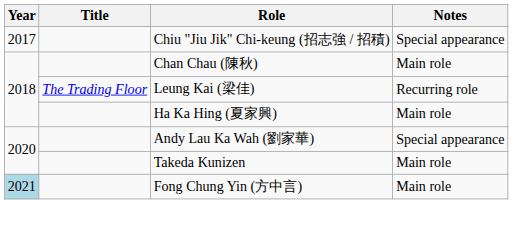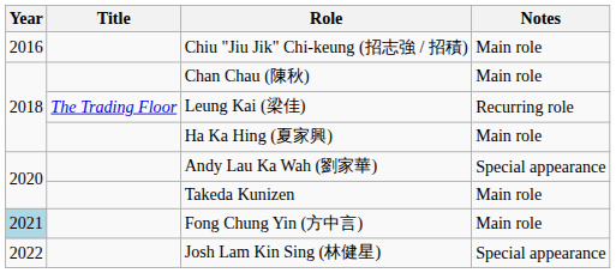Chiu "Jiu Jik" Chi-keung (招志強 / 招積) | Year: 2017 -> 2016
Chiu "Jiu Jik" Chi-keung (招志強 / 招積) | Notes: Special appearance -> Main role
+ row: 2022 | Josh Lam Kin Sing (林健星) | Special appearance
